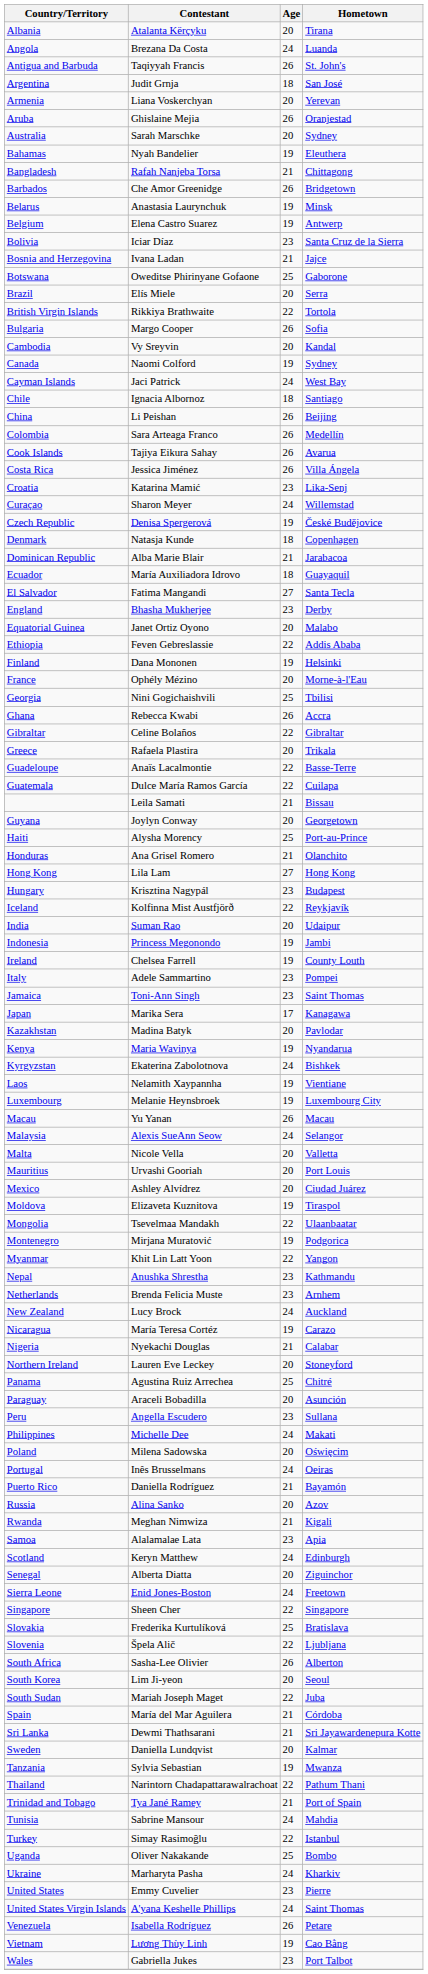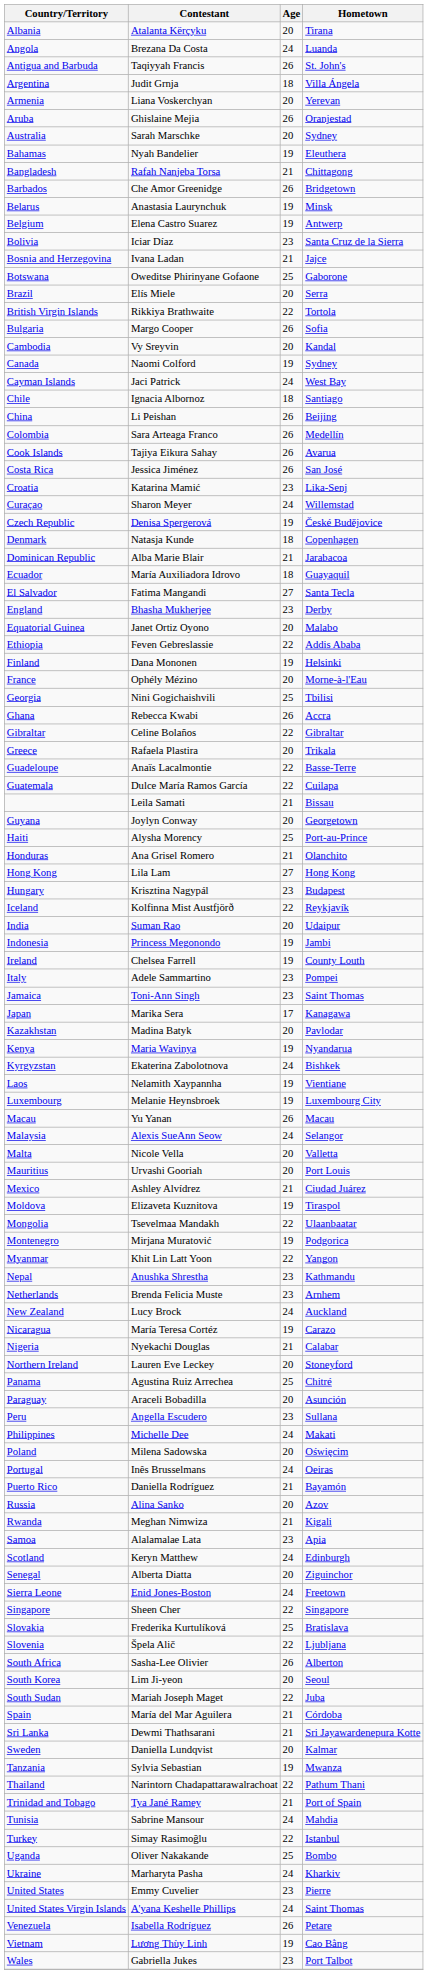Argentina | Hometown: San José -> Villa Ángela
Costa Rica | Hometown: Villa Ángela -> San José
Mexico | Age: 20 -> 21
